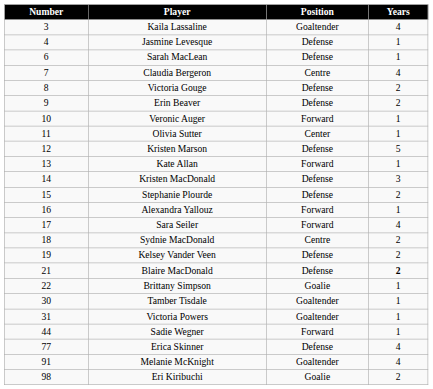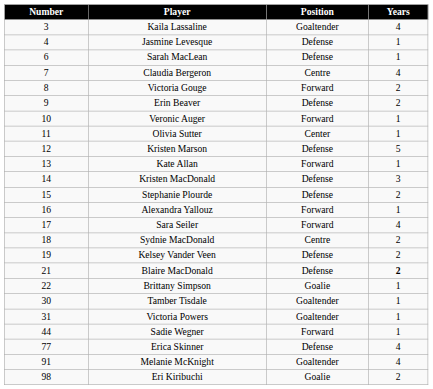Victoria Gouge | Position: Defense -> Forward
